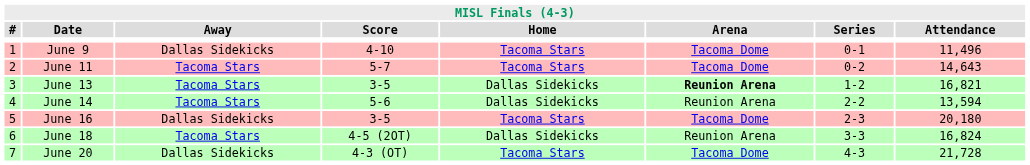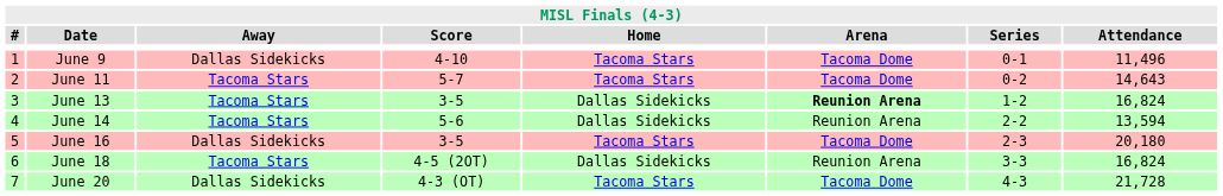June 13 | Attendance: 16,821 -> 16,824
